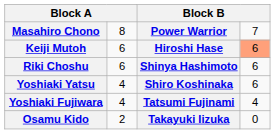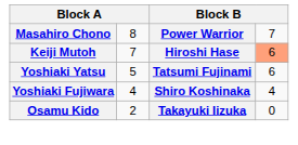Keiji Mutoh | column 2: 6 -> 7
- row: Riki Choshu | 6 | Shinya Hashimoto | 6
Yoshiaki Yatsu | column 2: 4 -> 5
Yoshiaki Yatsu | column 3: Shiro Koshinaka -> Tatsumi Fujinami
Yoshiaki Fujiwara | column 3: Tatsumi Fujinami -> Shiro Koshinaka
